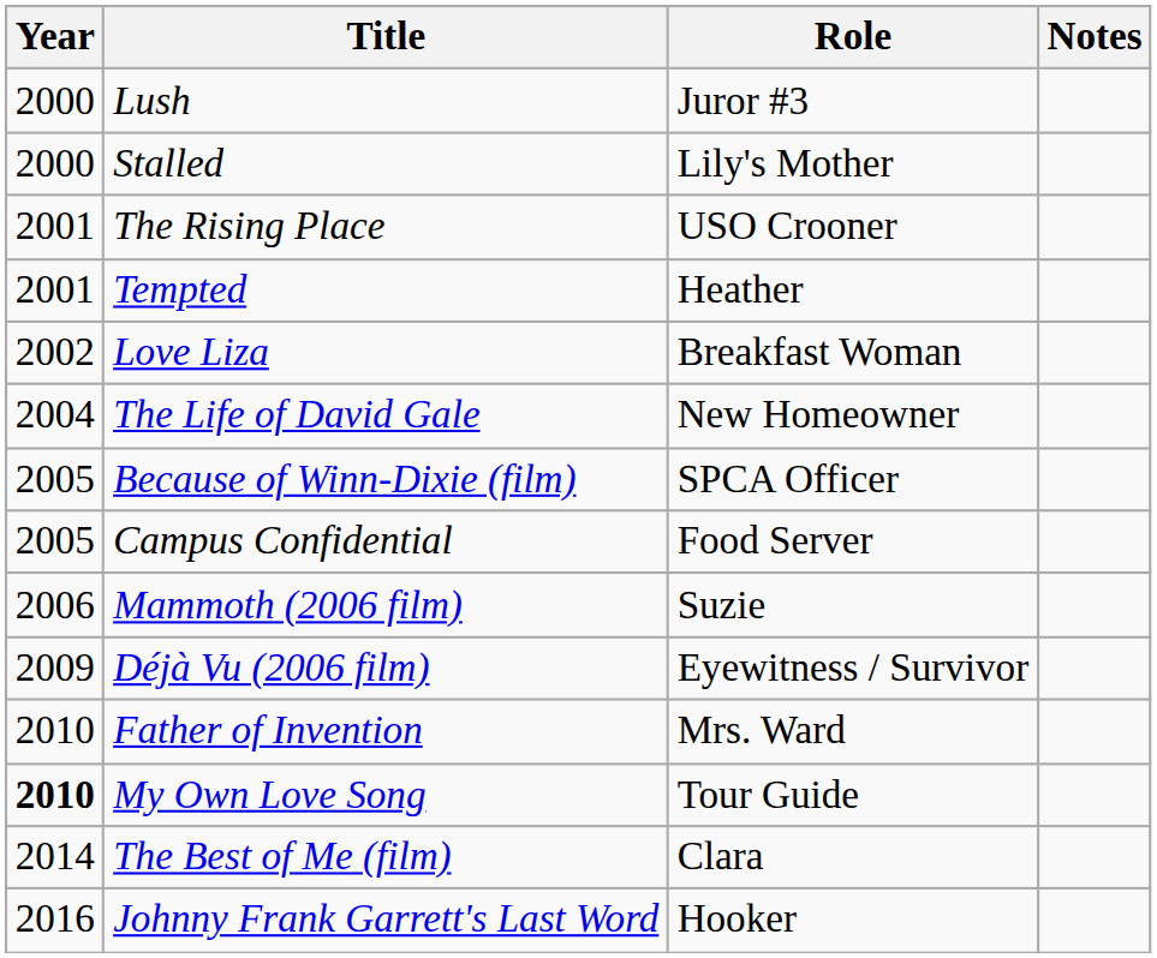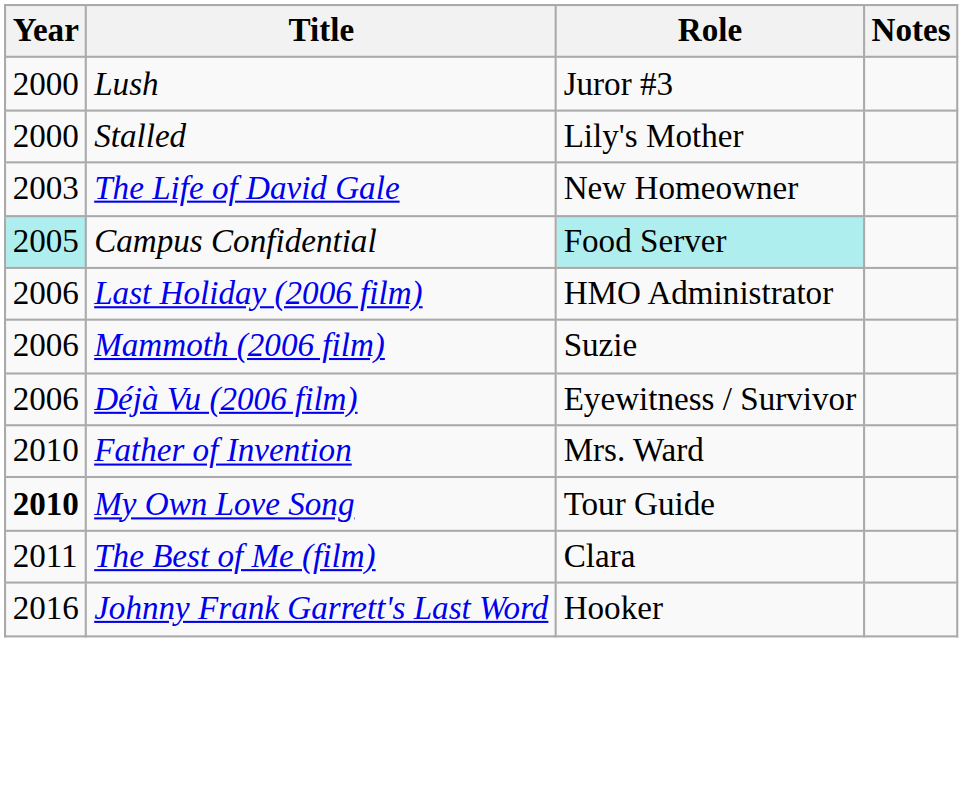- row: 2001 | The Rising Place | USO Crooner
- row: 2001 | Tempted | Heather
- row: 2002 | Love Liza | Breakfast Woman
The Life of David Gale | Year: 2004 -> 2003
- row: 2005 | Because of Winn-Dixie (film) | SPCA Officer
Campus Confidential | Year: no background -> paleturquoise background
Campus Confidential | Role: no background -> paleturquoise background
+ row: 2006 | Last Holiday (2006 film) | HMO Administrator
Déjà Vu (2006 film) | Year: 2009 -> 2006
The Best of Me (film) | Year: 2014 -> 2011
